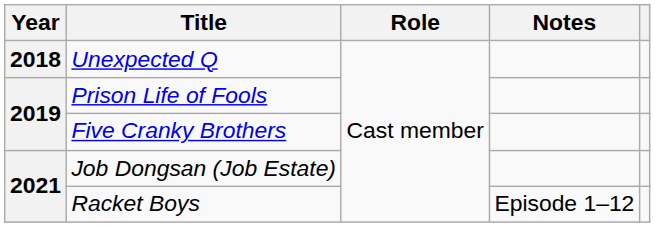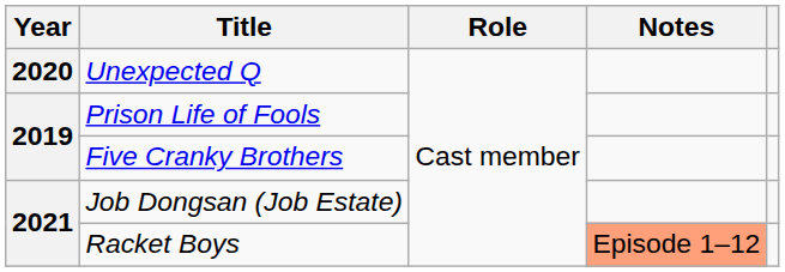Unexpected Q | Year: 2018 -> 2020
Racket Boys | Notes: no background -> lightsalmon background
